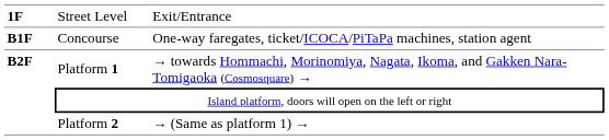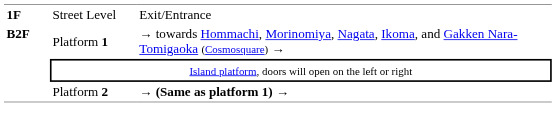- row: B1F | Concourse | One-way faregates, ticket/ICOCA/PiTaPa machines, station agent
Platform 2 | column 3: normal -> bold
